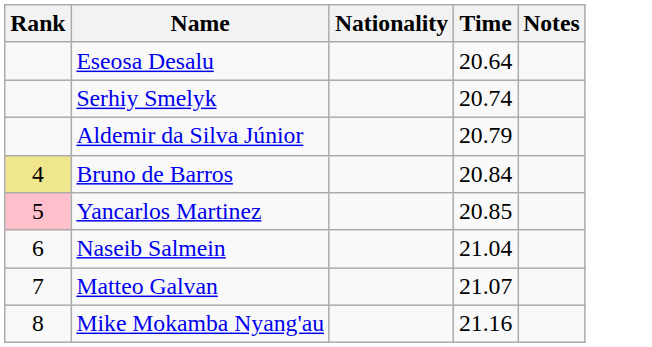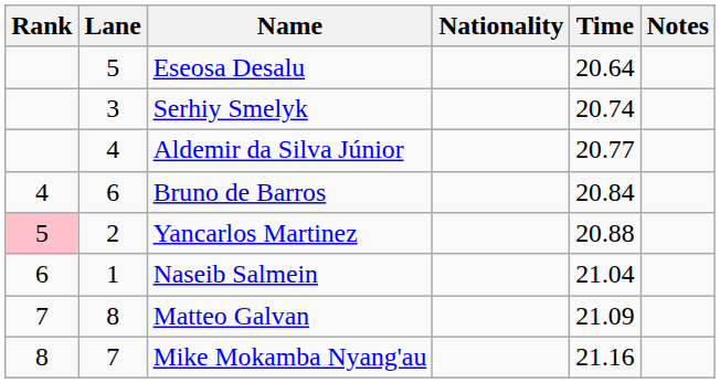+ column: Lane | 5 | 3 | 4 | 6 | 2 | 1 | 8 | 7
Aldemir da Silva Júnior | Time: 20.79 -> 20.77
Bruno de Barros | Rank: khaki background -> no background
Yancarlos Martinez | Time: 20.85 -> 20.88
Matteo Galvan | Time: 21.07 -> 21.09
